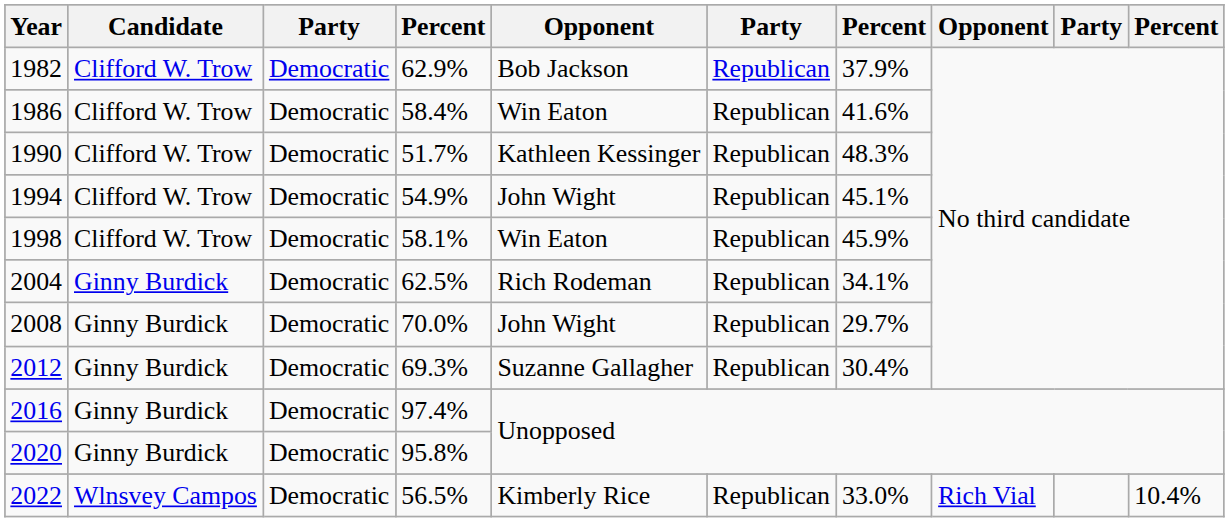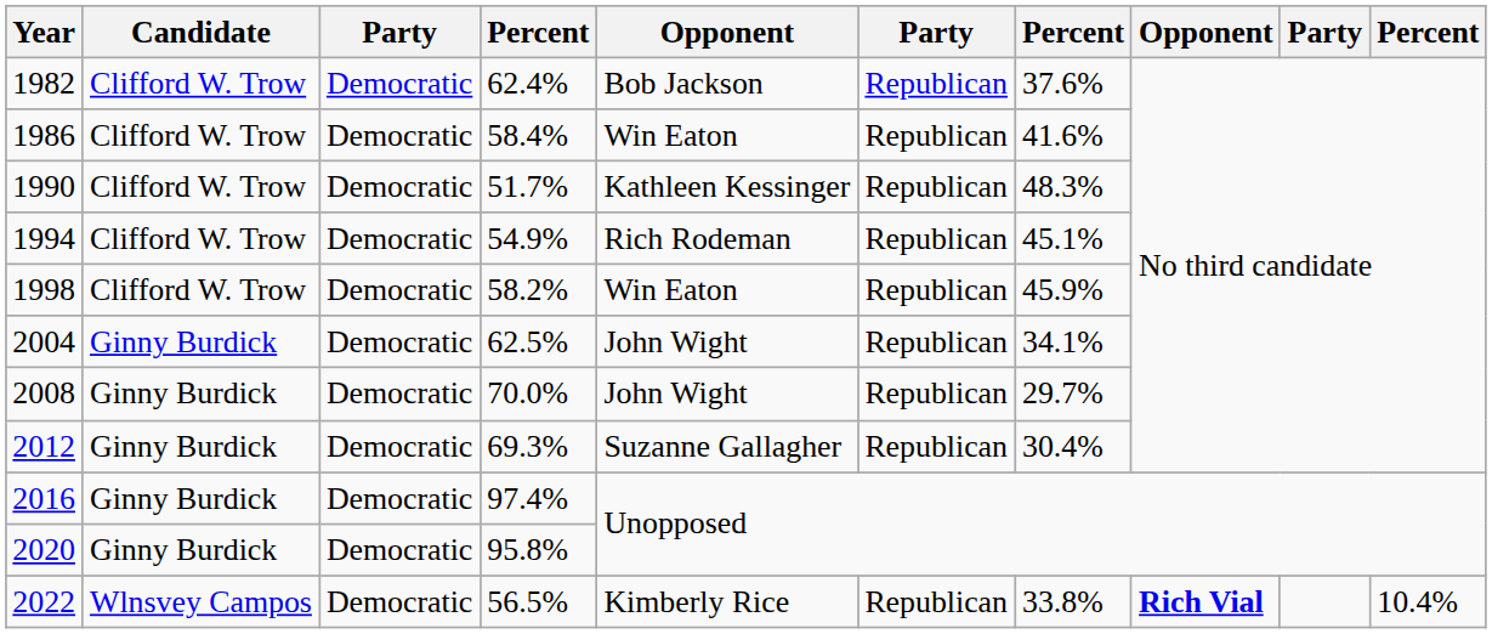1982 | column 4: 62.9% -> 62.4%
1982 | column 7: 37.9% -> 37.6%
1994 | column 5: John Wight -> Rich Rodeman
1998 | column 4: 58.1% -> 58.2%
2004 | column 5: Rich Rodeman -> John Wight
2022 | column 7: 33.0% -> 33.8%
2022 | column 8: normal -> bold
